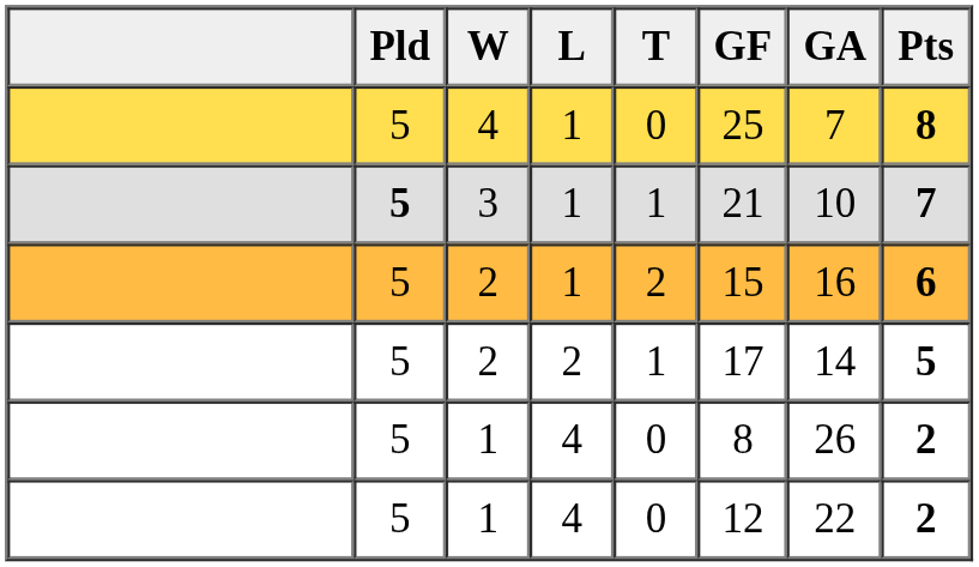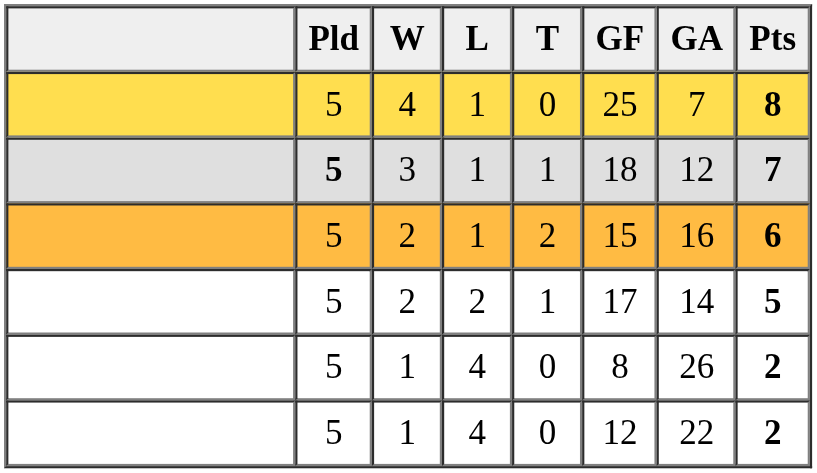3 | GF: 21 -> 18
3 | GA: 10 -> 12
